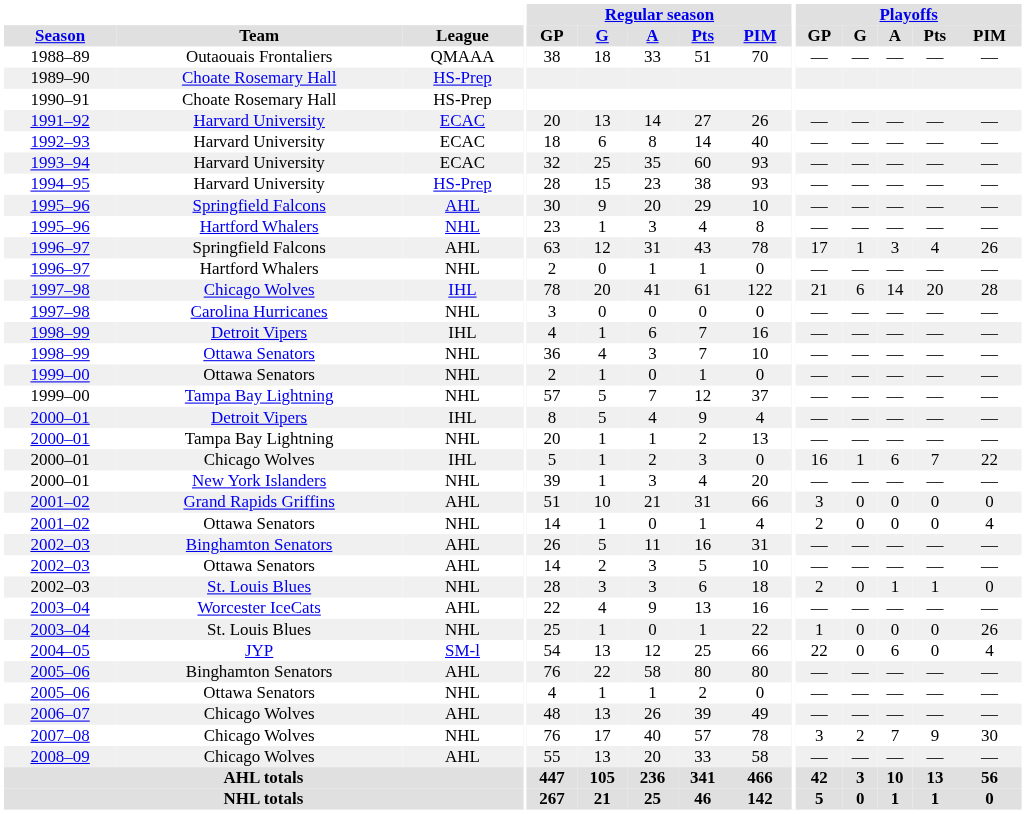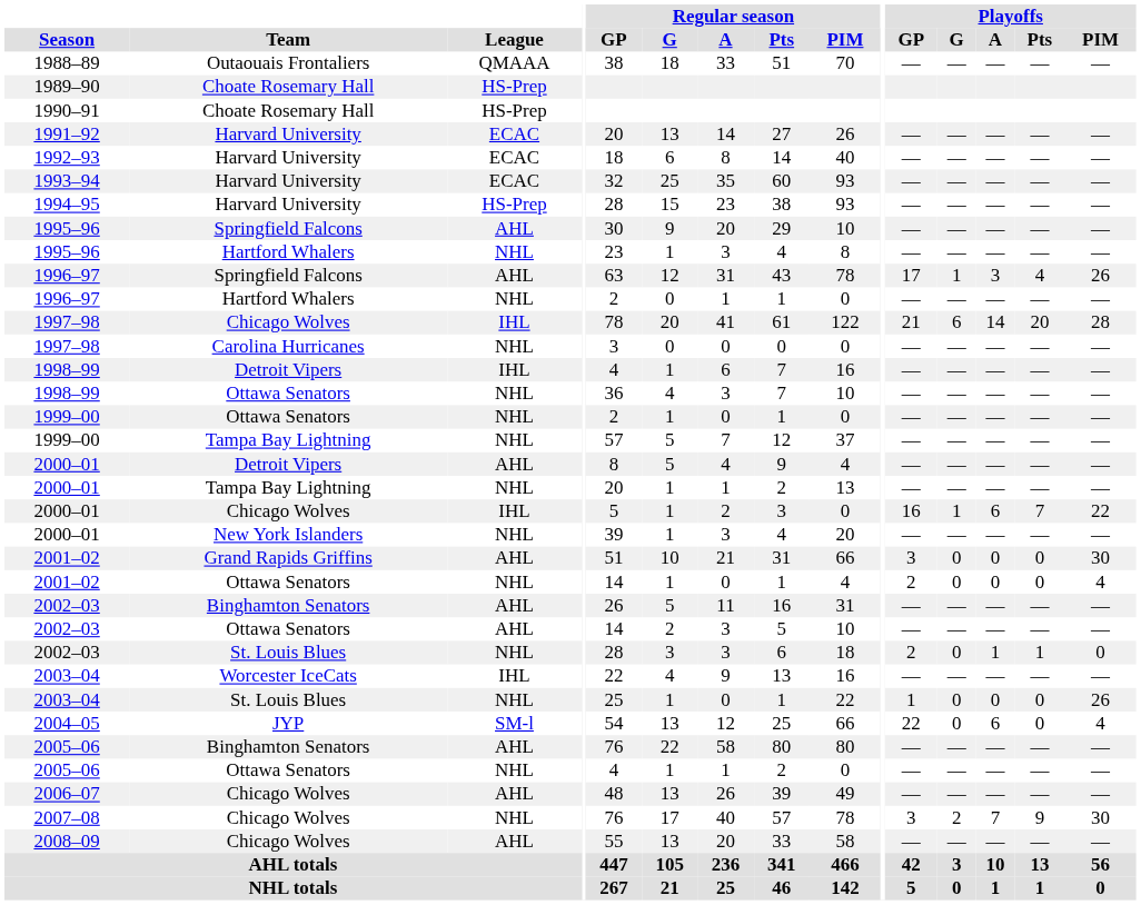2000–01 / Detroit Vipers | League: IHL -> AHL
2001–02 / Grand Rapids Griffins | Playoffs / PIM: 0 -> 30
2003–04 / Worcester IceCats | League: AHL -> IHL
